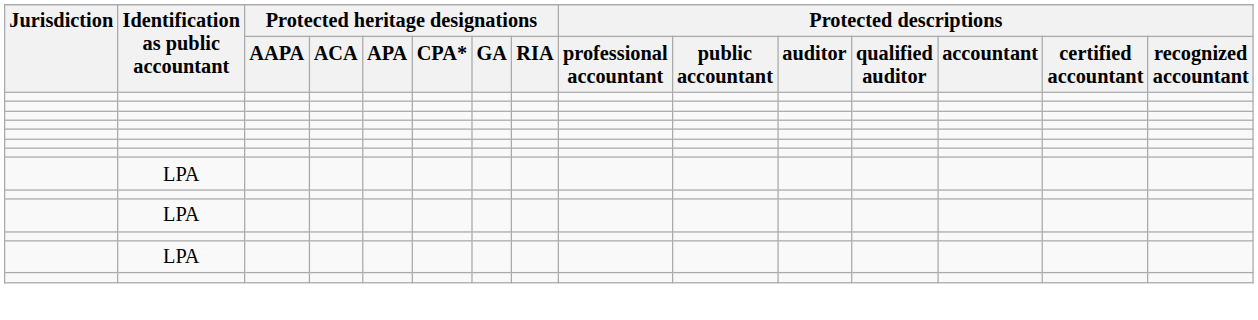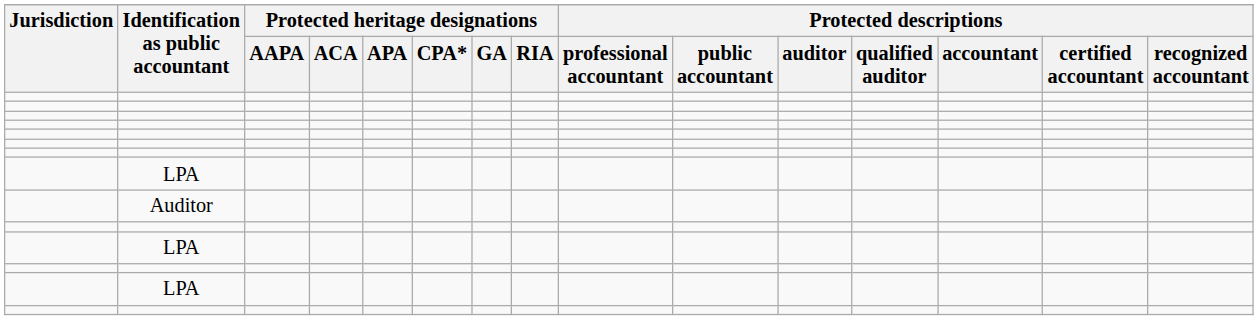+ row: Auditor
